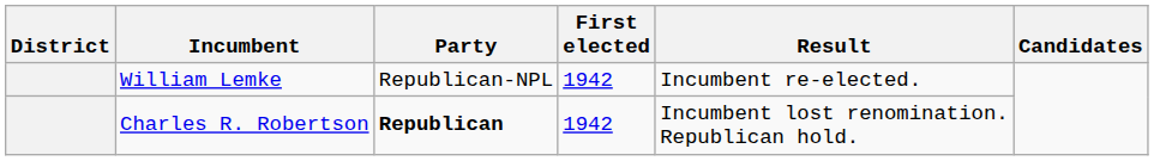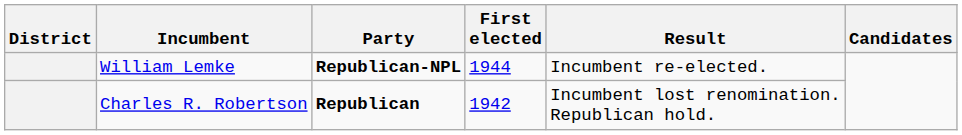William Lemke | Party: normal -> bold
William Lemke | First elected: 1942 -> 1944
